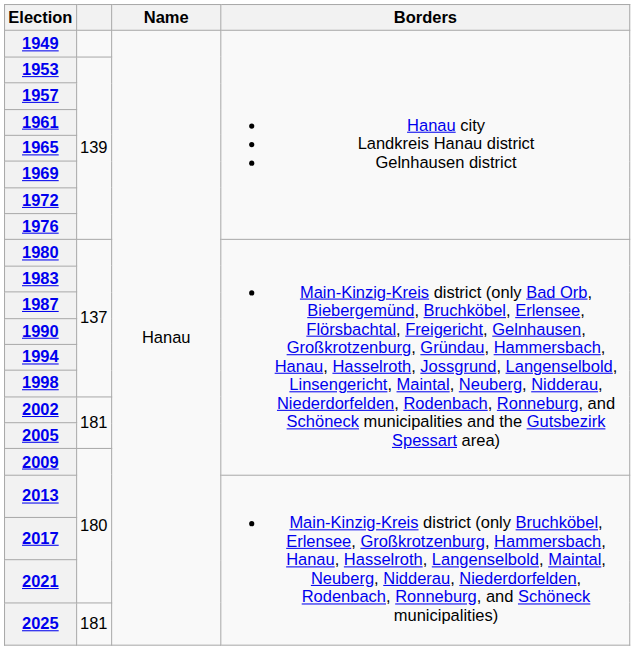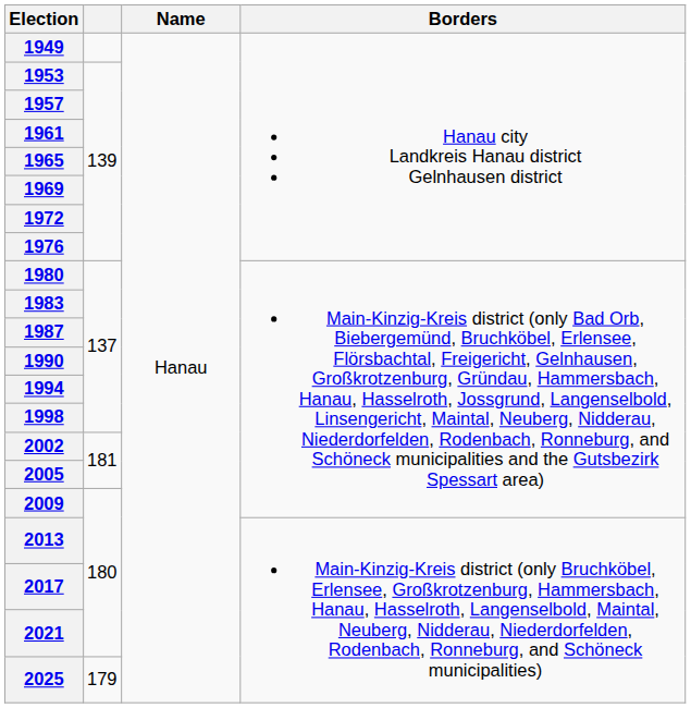2025 | column 2: 181 -> 179
